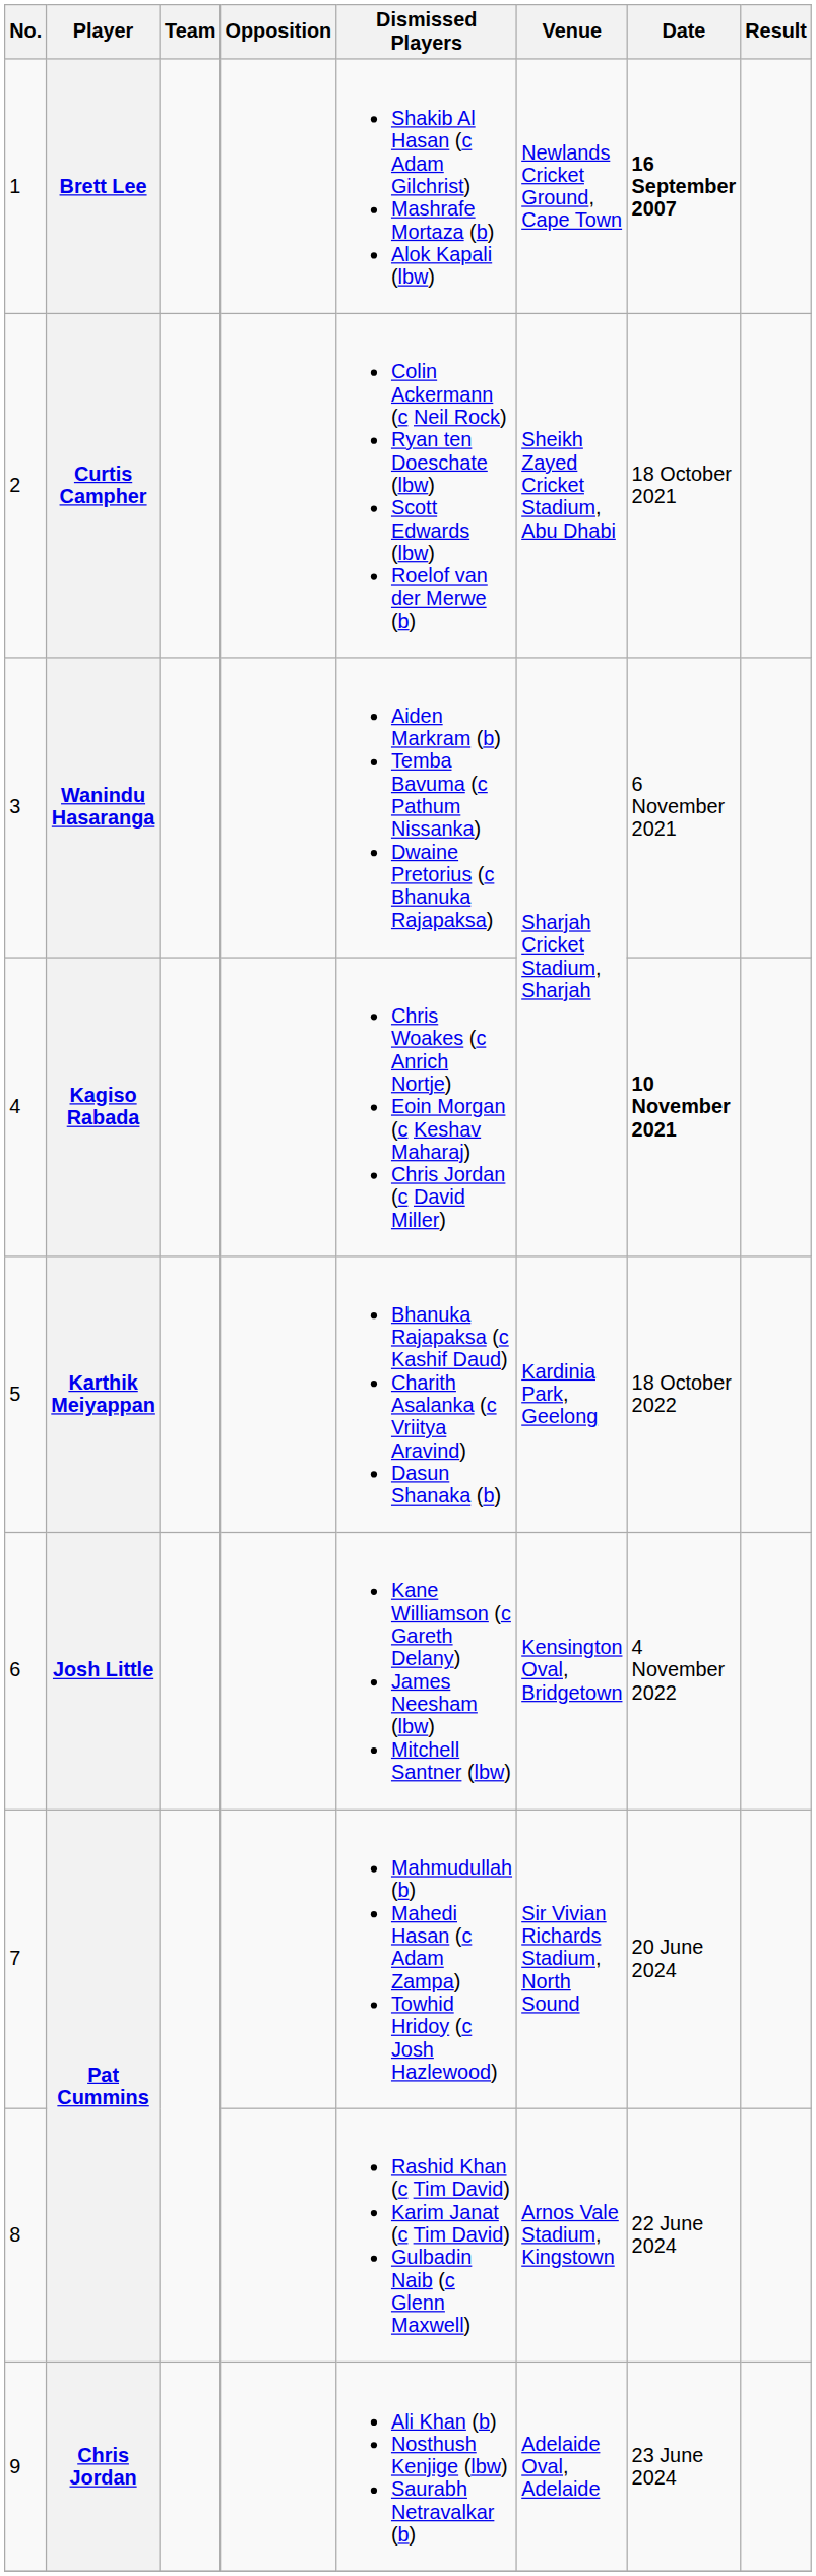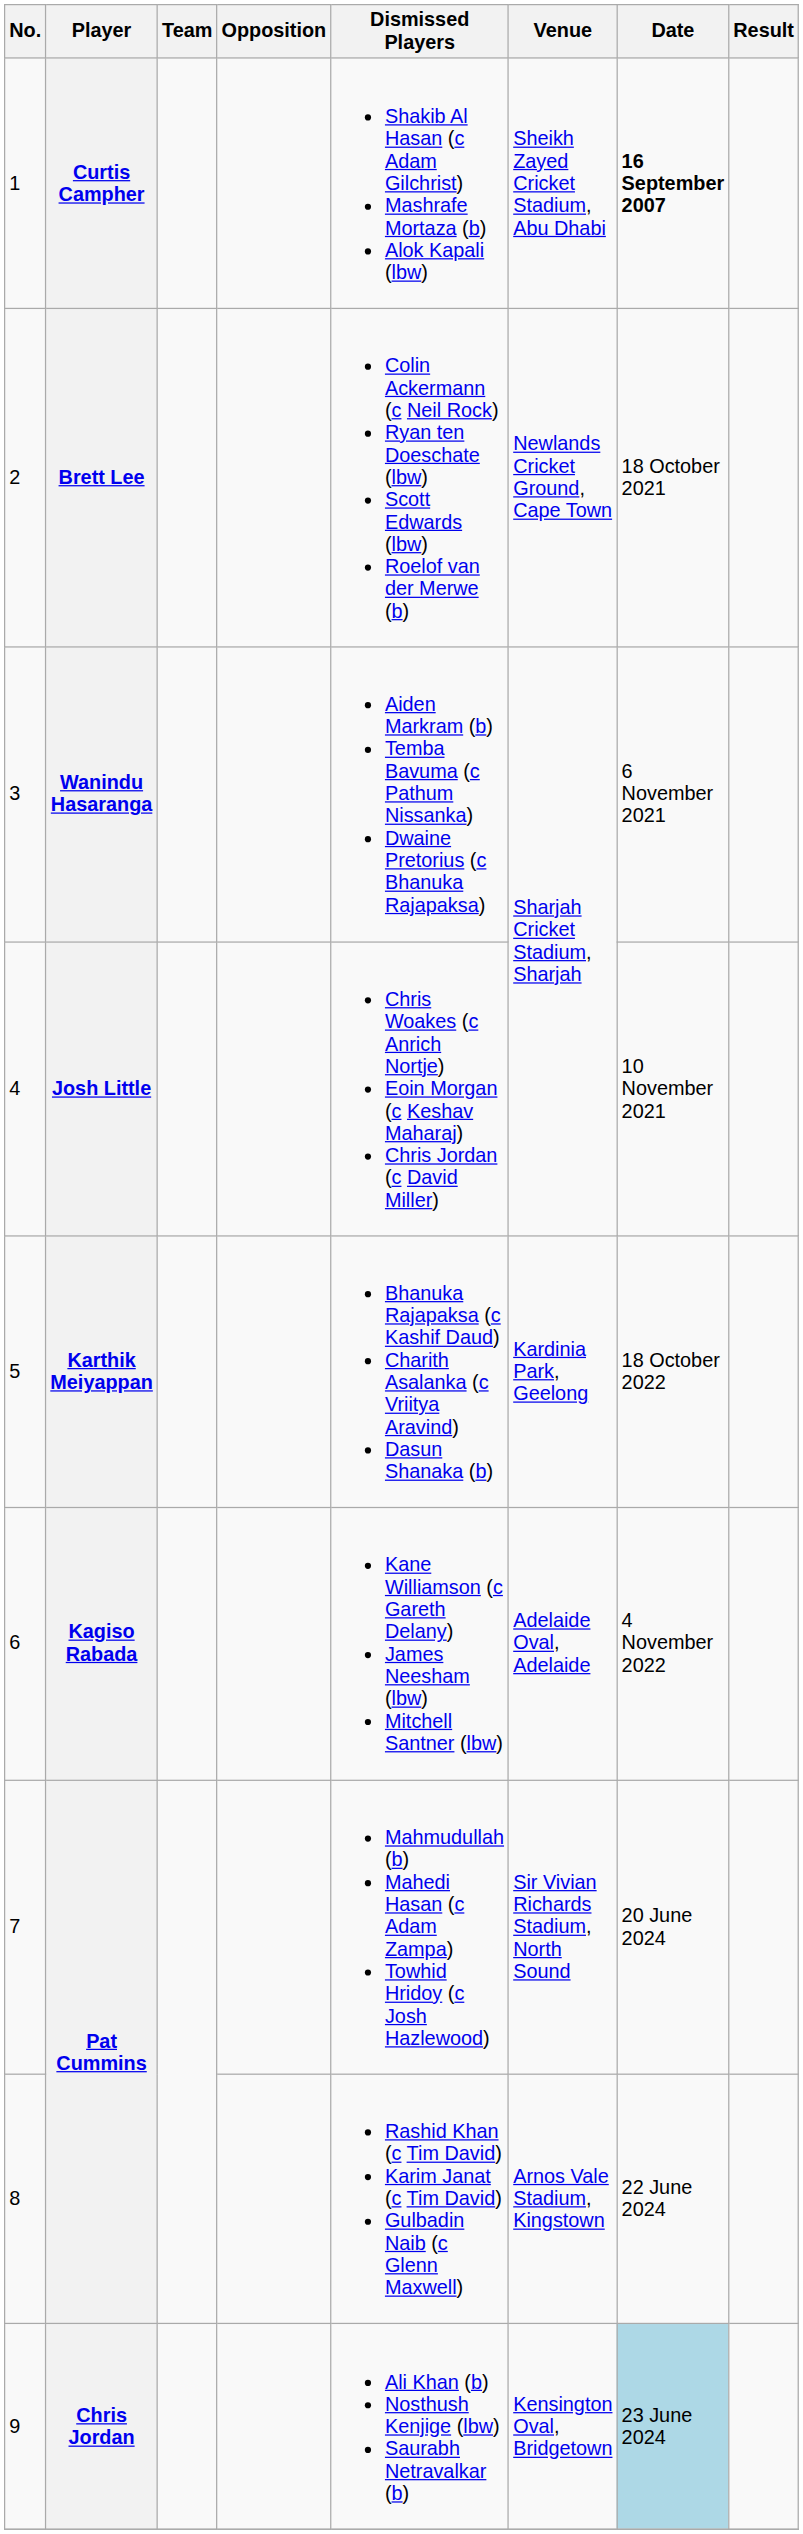1 | Player: Brett Lee -> Curtis Campher
1 | Venue: Newlands Cricket Ground, Cape Town -> Sheikh Zayed Cricket Stadium, Abu Dhabi
2 | Player: Curtis Campher -> Brett Lee
2 | Venue: Sheikh Zayed Cricket Stadium, Abu Dhabi -> Newlands Cricket Ground, Cape Town
4 | Player: Kagiso Rabada -> Josh Little
4 | Date: bold -> normal
6 | Player: Josh Little -> Kagiso Rabada
6 | Venue: Kensington Oval, Bridgetown -> Adelaide Oval, Adelaide
9 | Venue: Adelaide Oval, Adelaide -> Kensington Oval, Bridgetown
9 | Date: no background -> lightblue background
